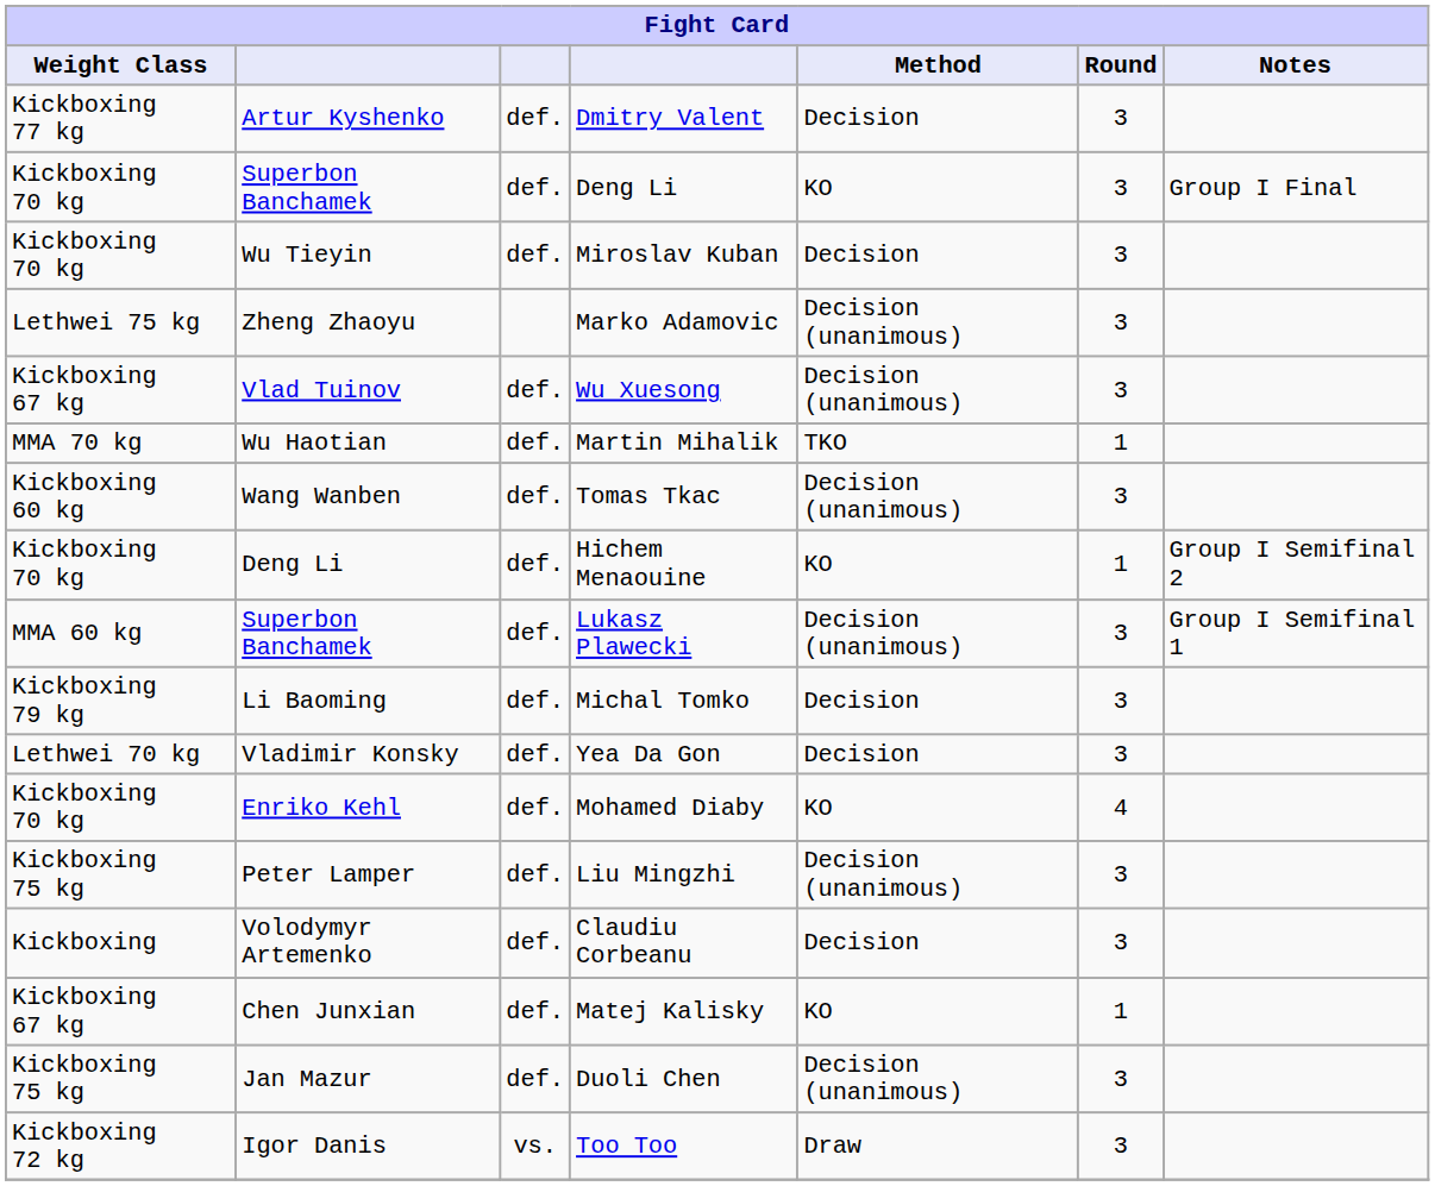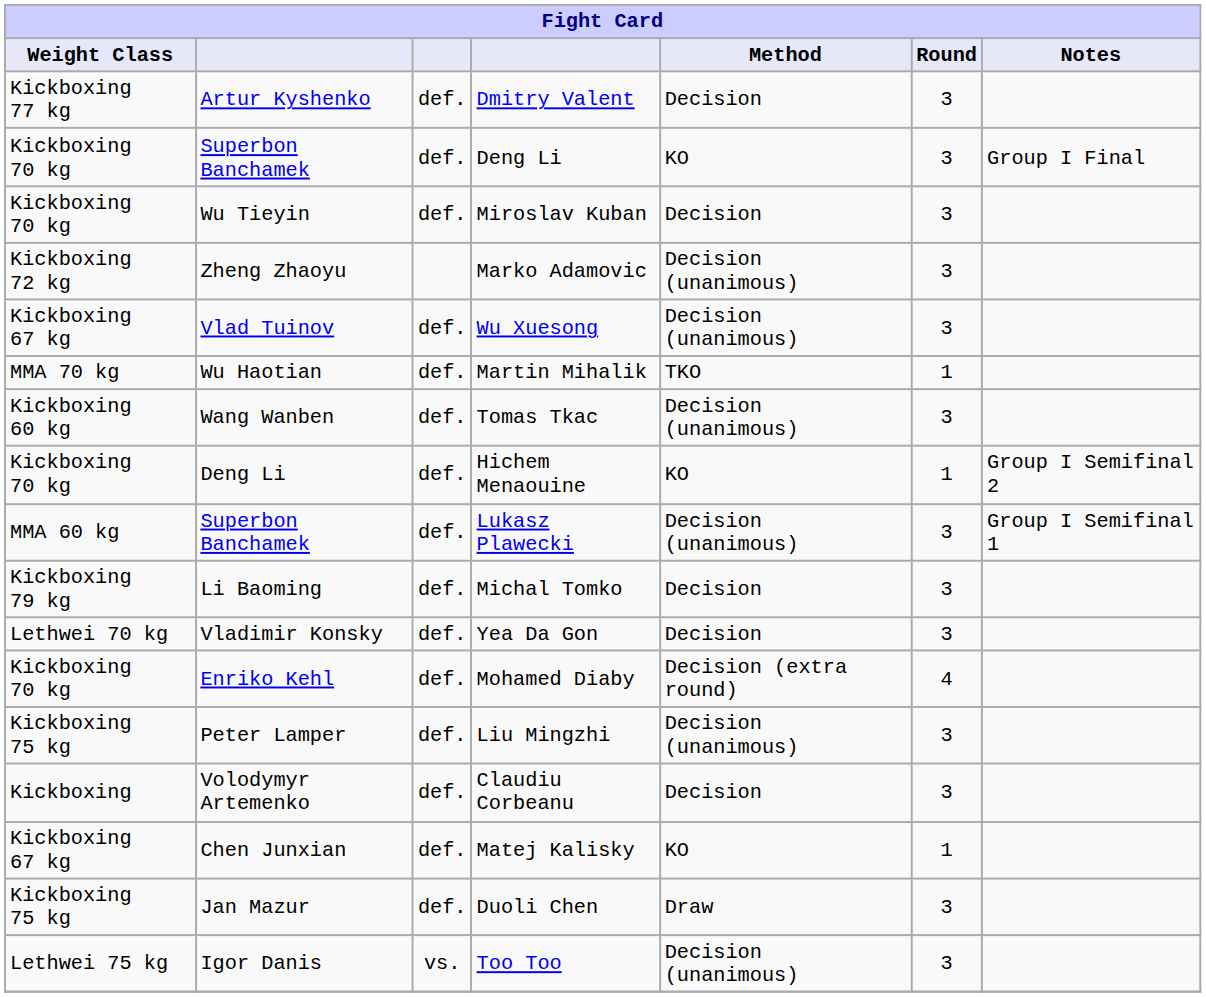Marko Adamovic | Weight Class: Lethwei 75 kg -> Kickboxing 72 kg
Mohamed Diaby | Method: KO -> Decision (extra round)
Duoli Chen | Method: Decision (unanimous) -> Draw
Too Too | Weight Class: Kickboxing 72 kg -> Lethwei 75 kg
Too Too | Method: Draw -> Decision (unanimous)
